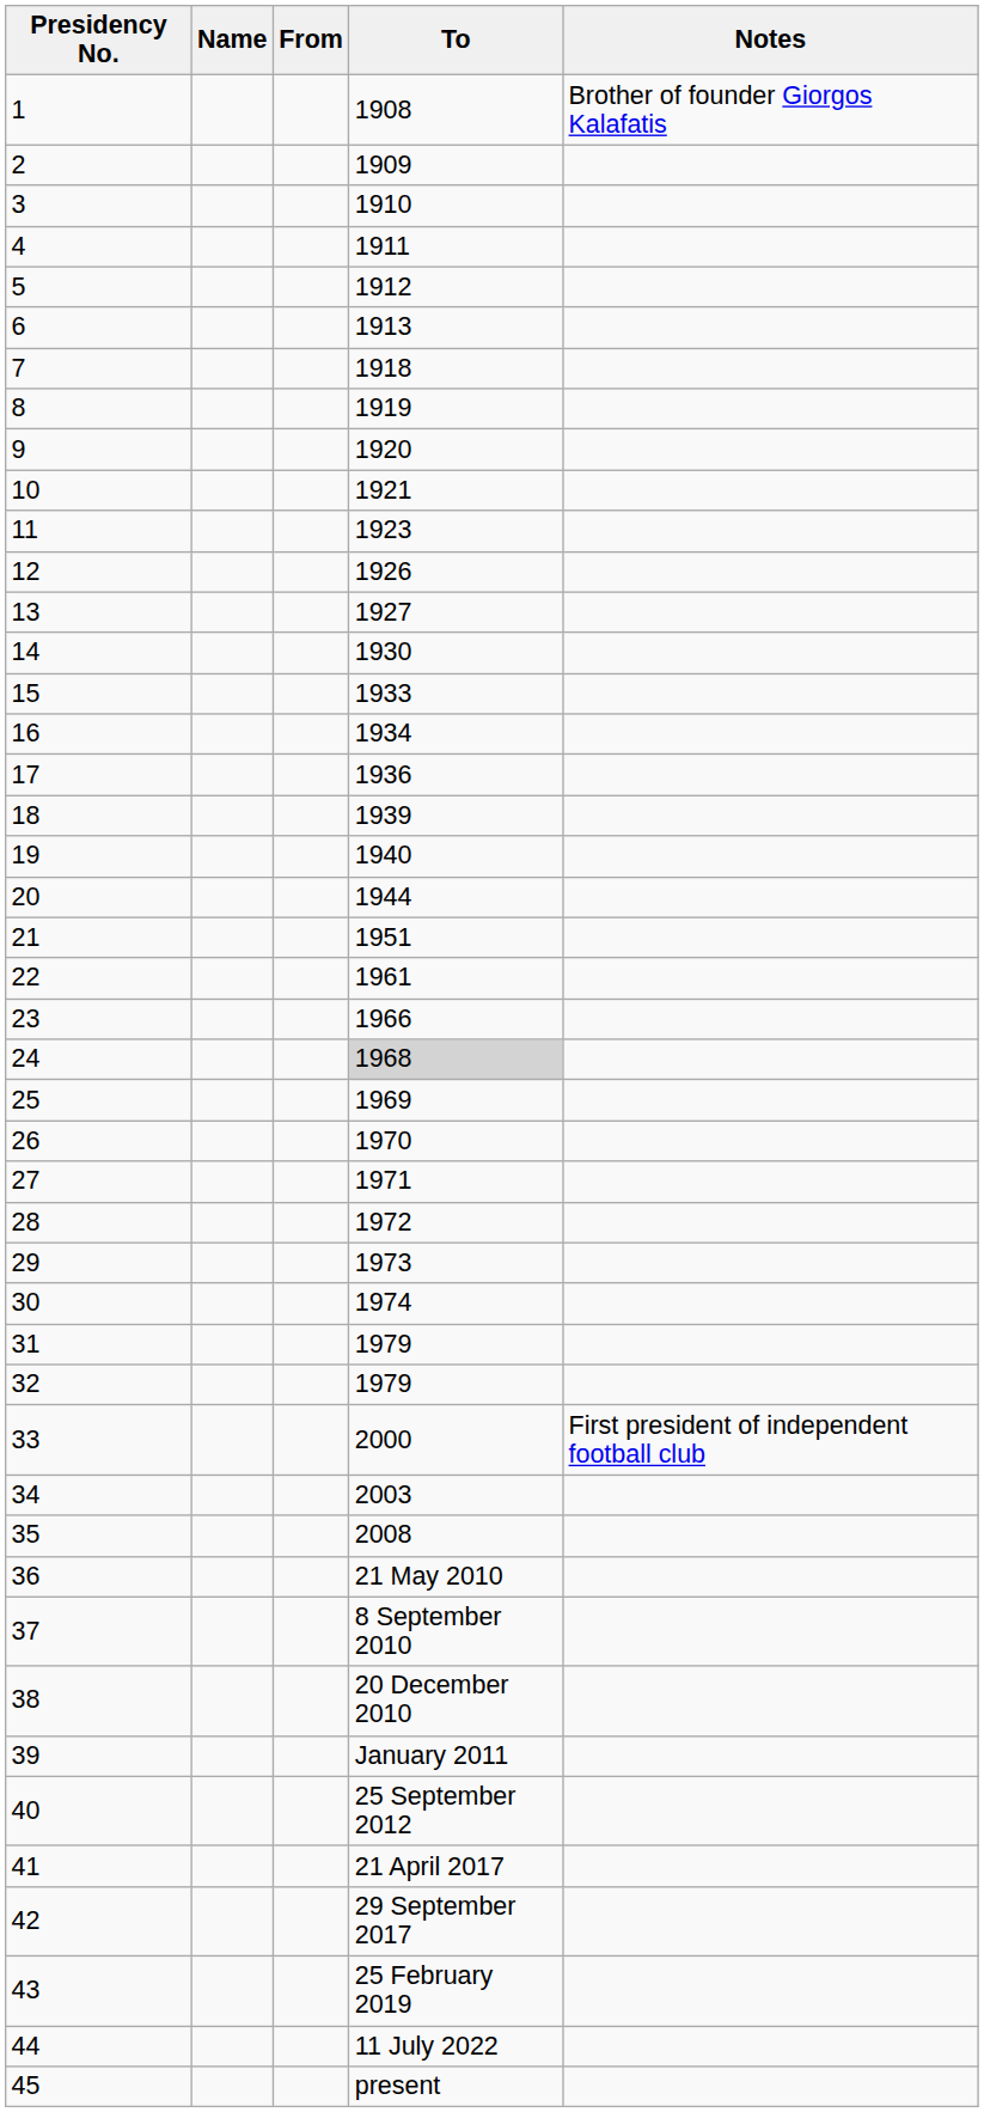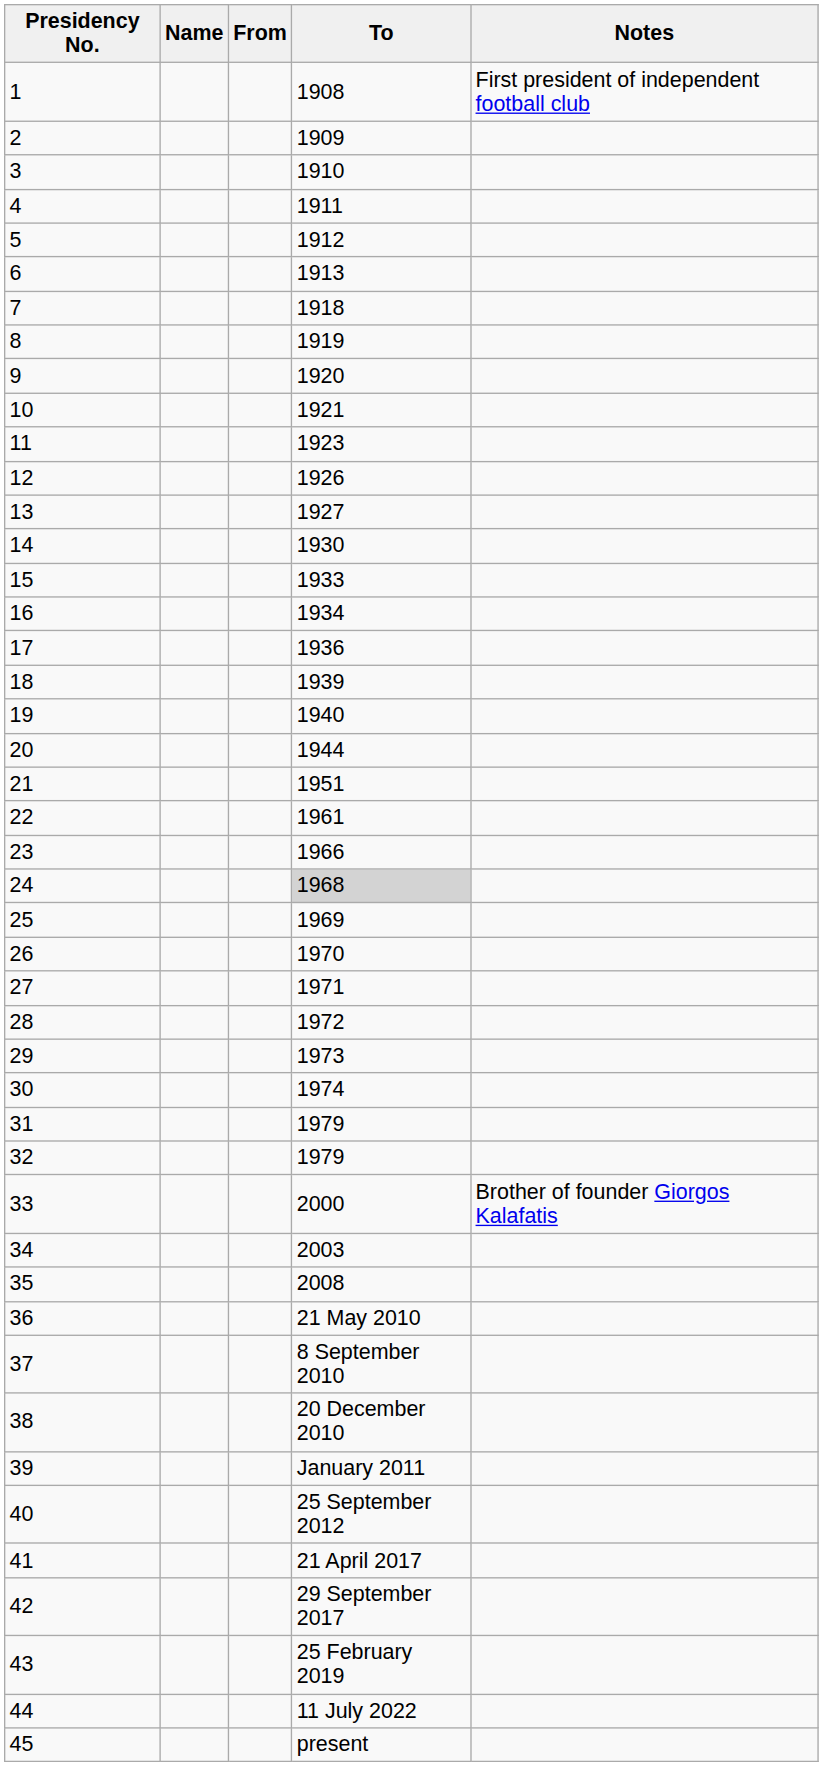1 | Notes: Brother of founder Giorgos Kalafatis -> First president of independent football club
33 | Notes: First president of independent football club -> Brother of founder Giorgos Kalafatis
